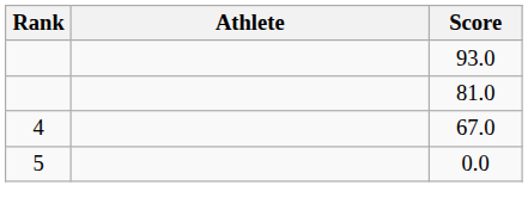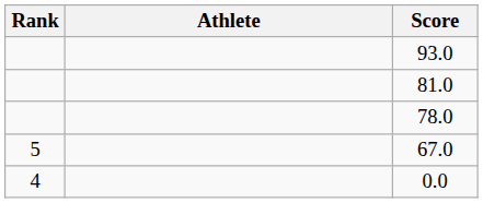+ row: 78.0
67.0 | Rank: 4 -> 5
0.0 | Rank: 5 -> 4
